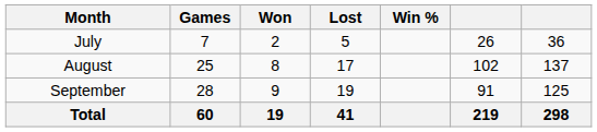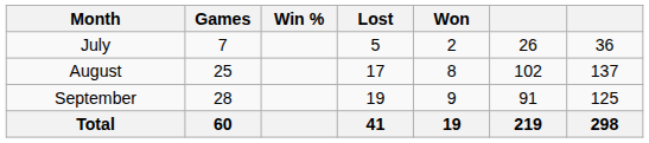columns swapped: Won <-> Win %
